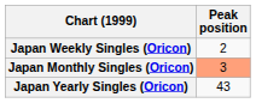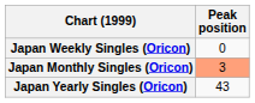Japan Weekly Singles (Oricon) | Peak position: 2 -> 0
